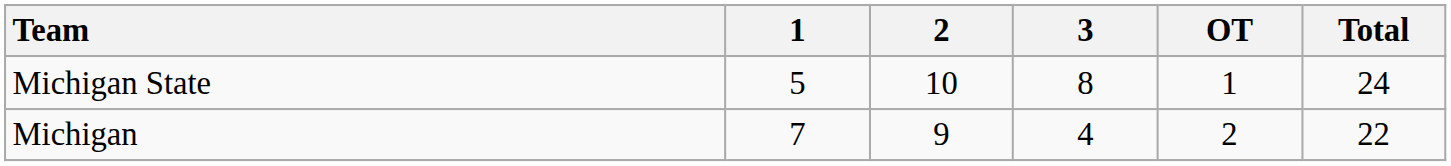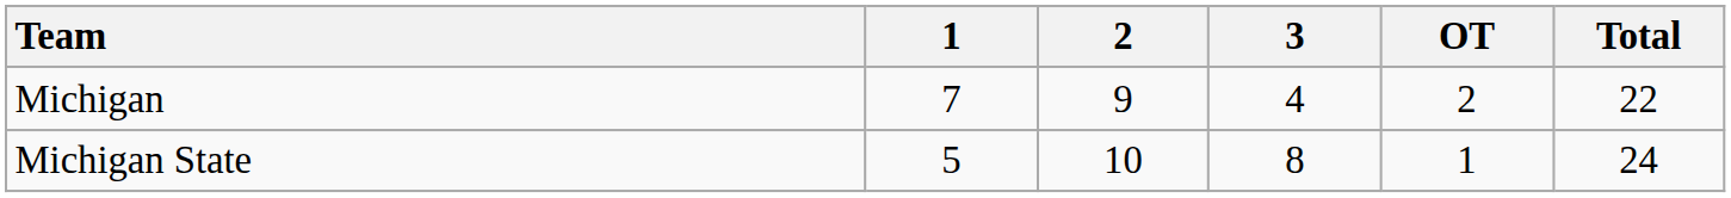rows swapped: Michigan <-> Michigan State
